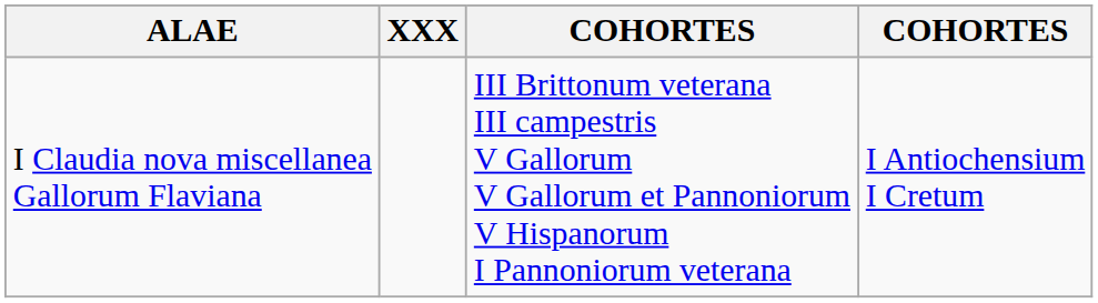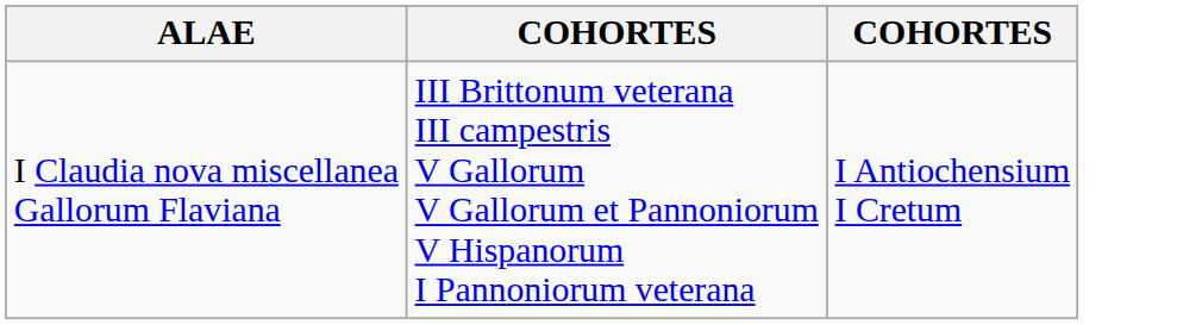- column: XXX
